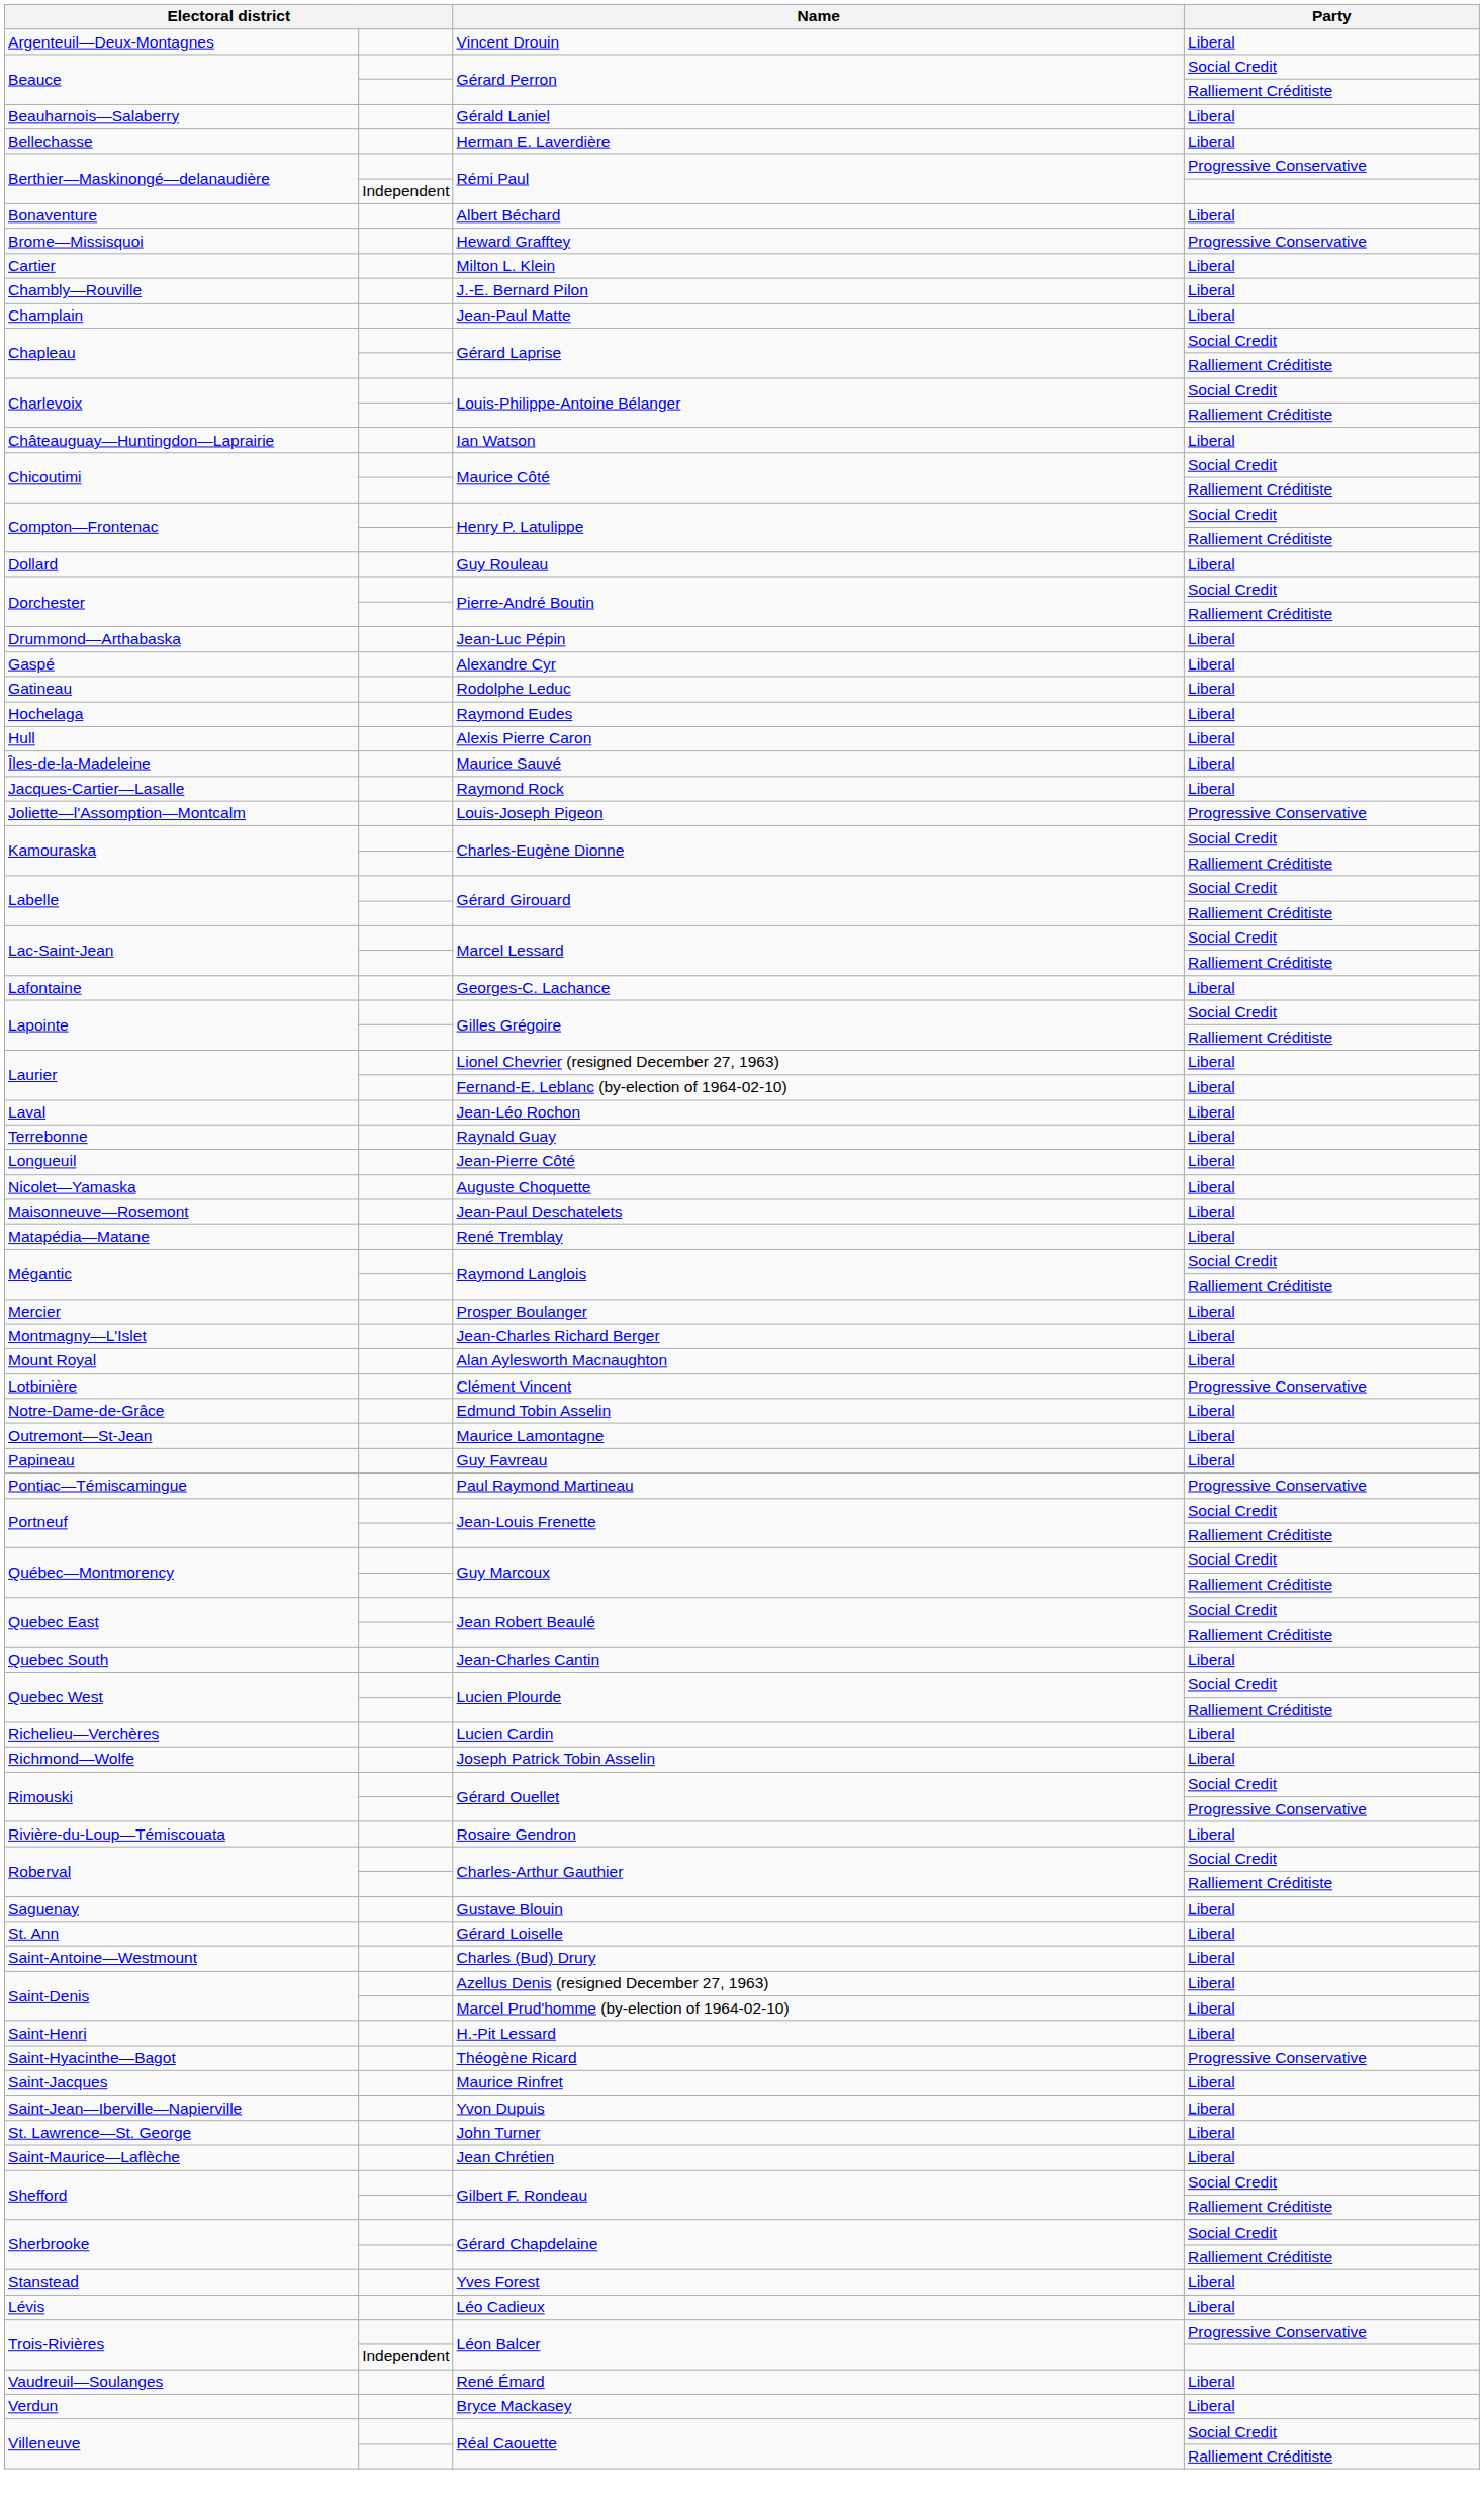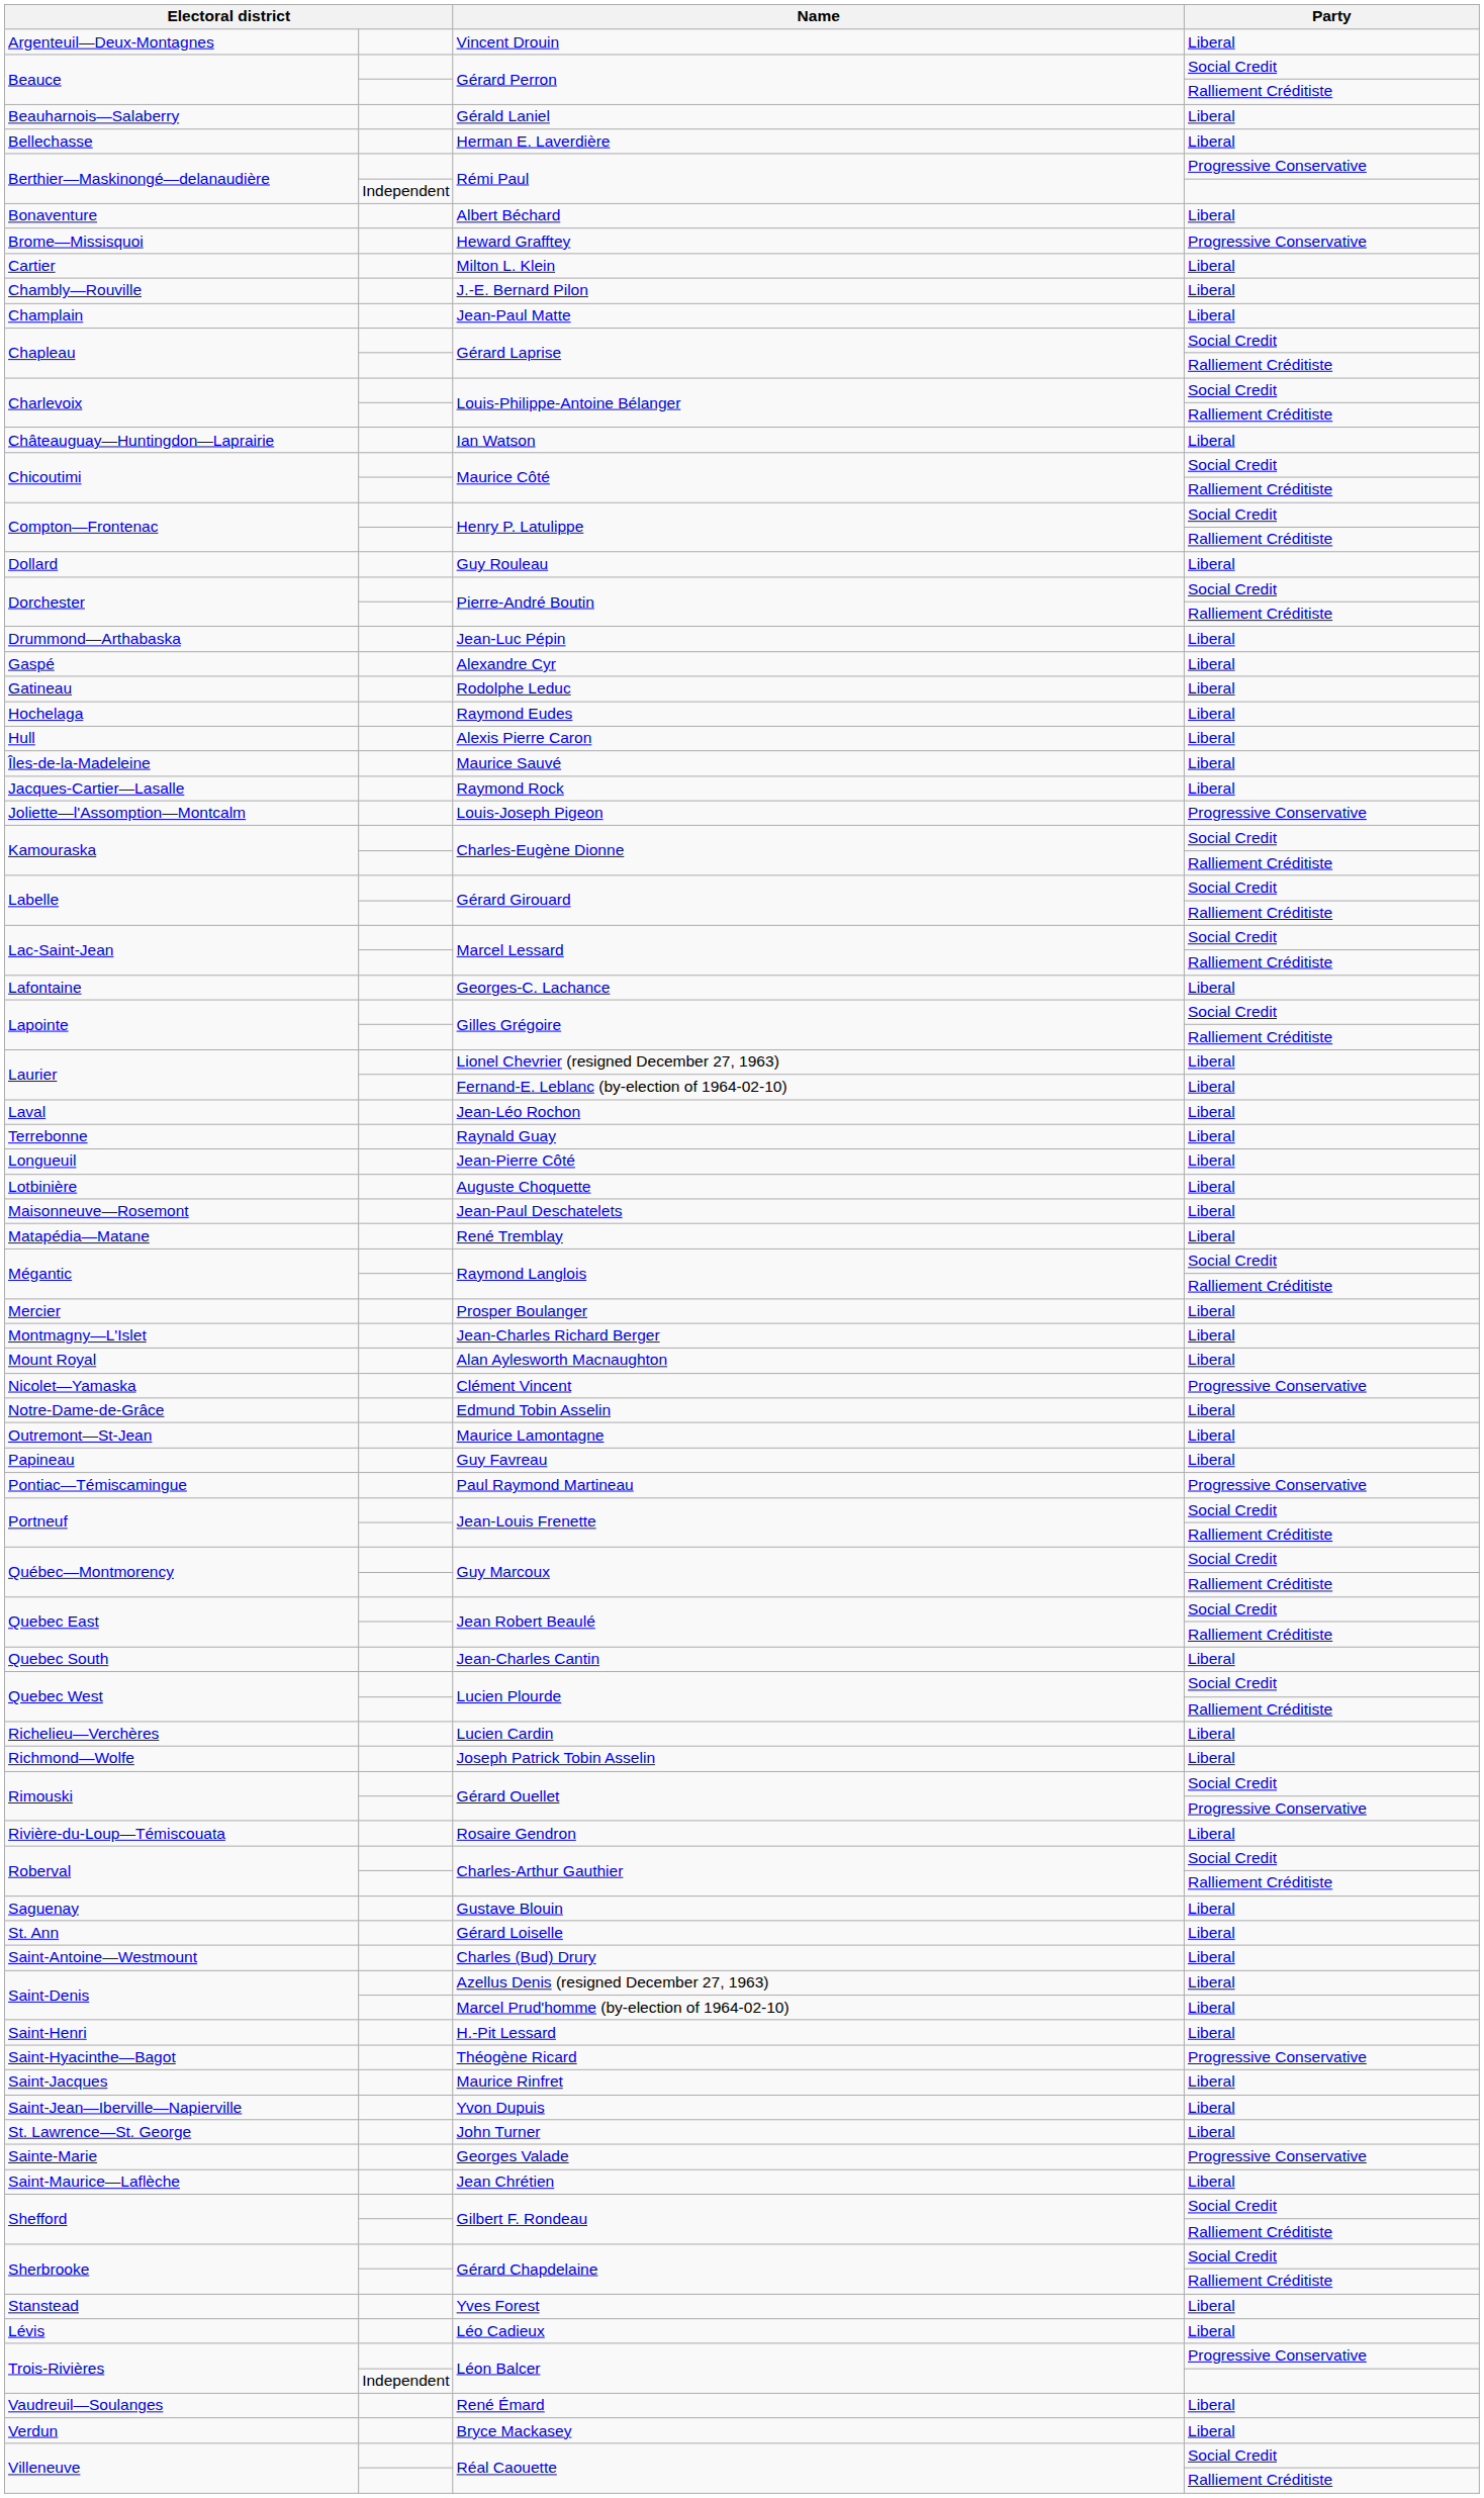Auguste Choquette | column 1: Nicolet—Yamaska -> Lotbinière
Clément Vincent | column 1: Lotbinière -> Nicolet—Yamaska
+ row: Sainte-Marie | Georges Valade | Progressive Conservative
